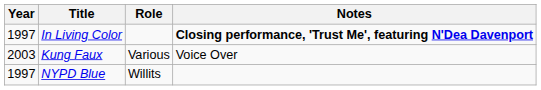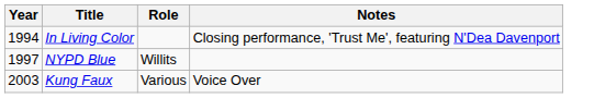In Living Color | Year: 1997 -> 1994
In Living Color | Notes: bold -> normal
rows swapped: NYPD Blue <-> Kung Faux
